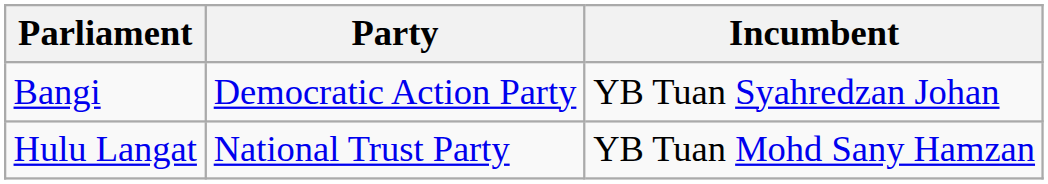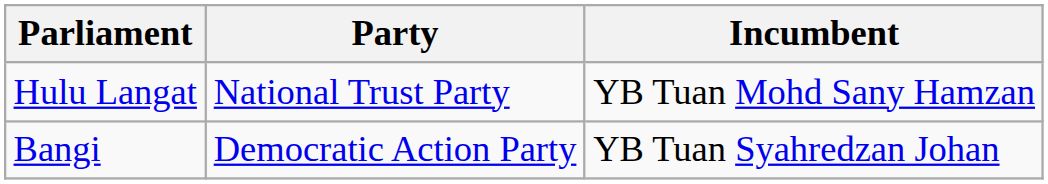rows swapped: Hulu Langat <-> Bangi
